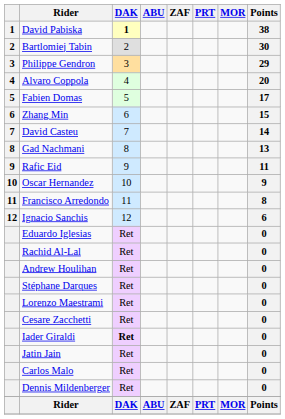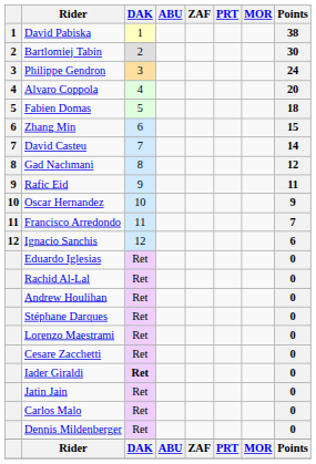David Pabiska | DAK: bold -> normal
Philippe Gendron | Points: 29 -> 24
Fabien Domas | Points: 17 -> 18
Gad Nachmani | Points: 13 -> 12
Francisco Arredondo | Points: 8 -> 7
